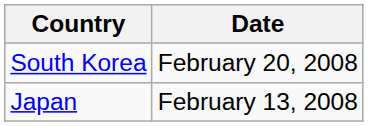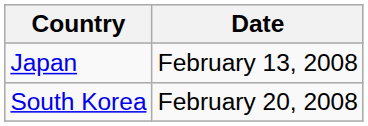rows swapped: Japan <-> South Korea
